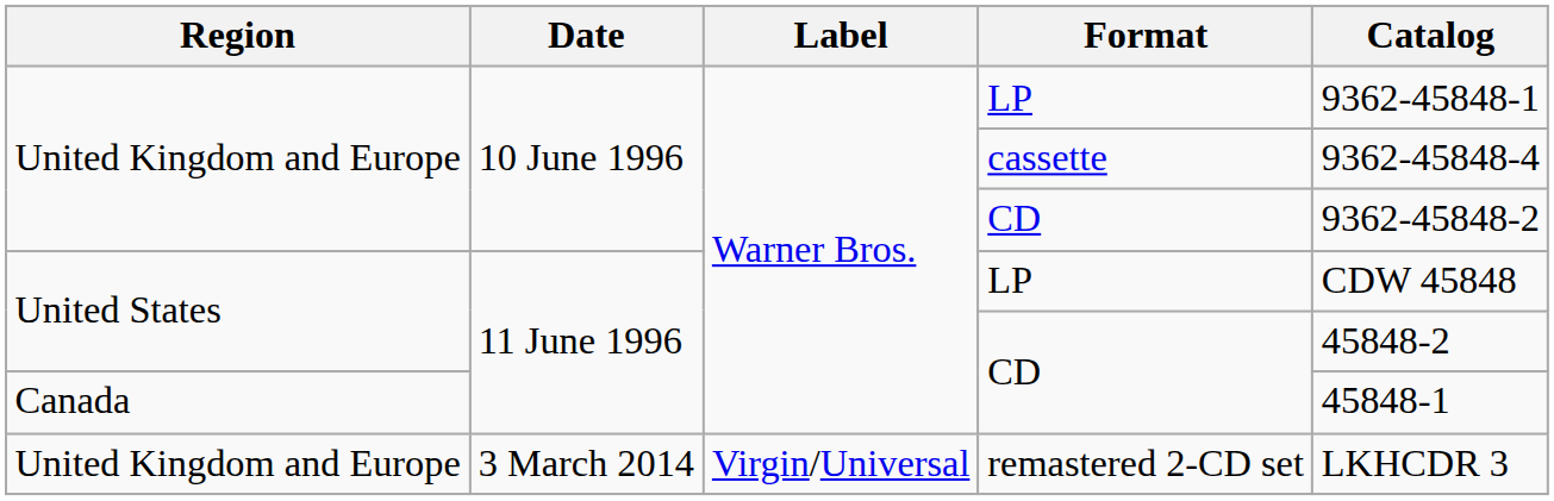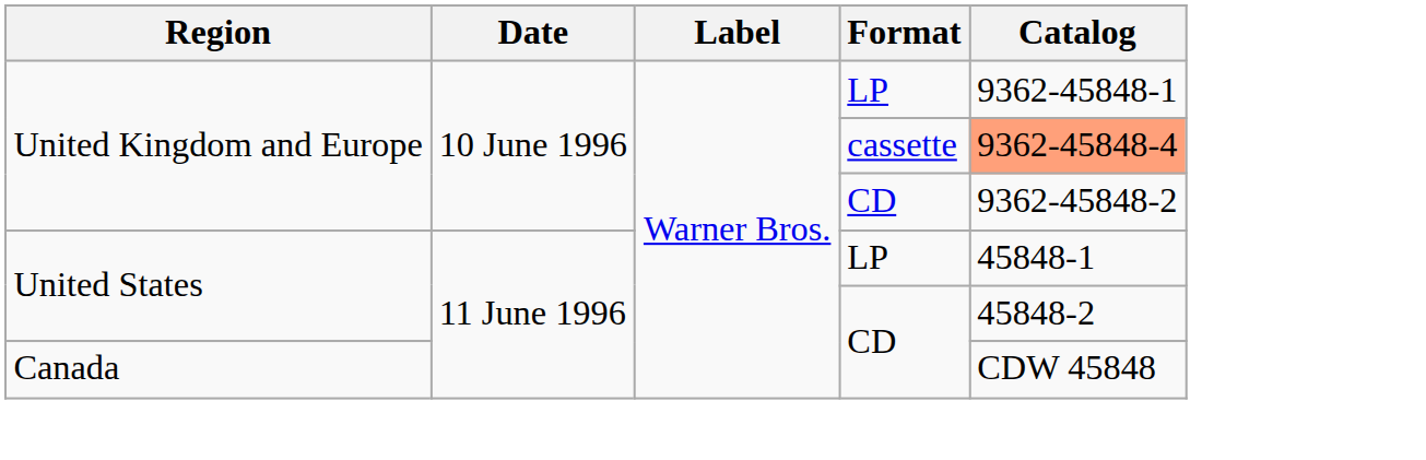cassette | Catalog: no background -> lightsalmon background
United States / LP | Catalog: CDW 45848 -> 45848-1
Canada / CD | Catalog: 45848-1 -> CDW 45848
- row: United Kingdom and Europe | 3 March 2014 | Virgin/Universal | remastered 2-CD set | LKHCDR 3
